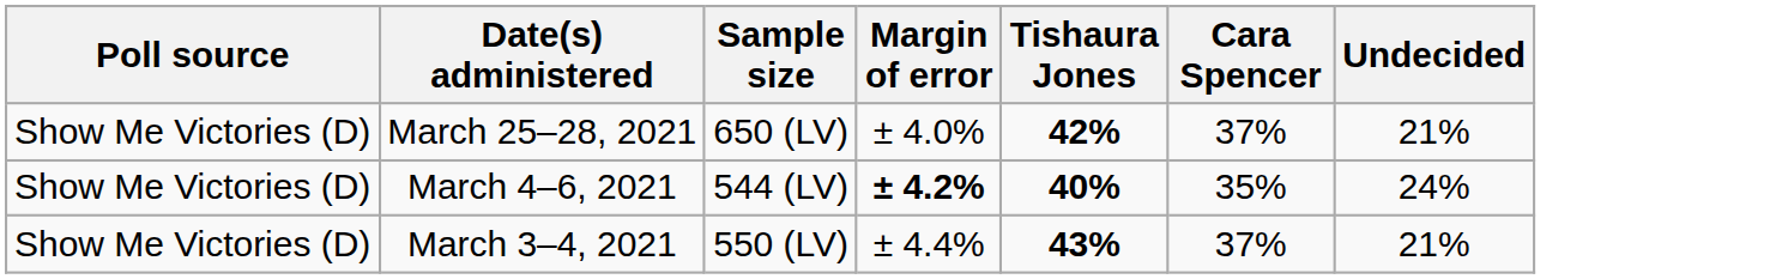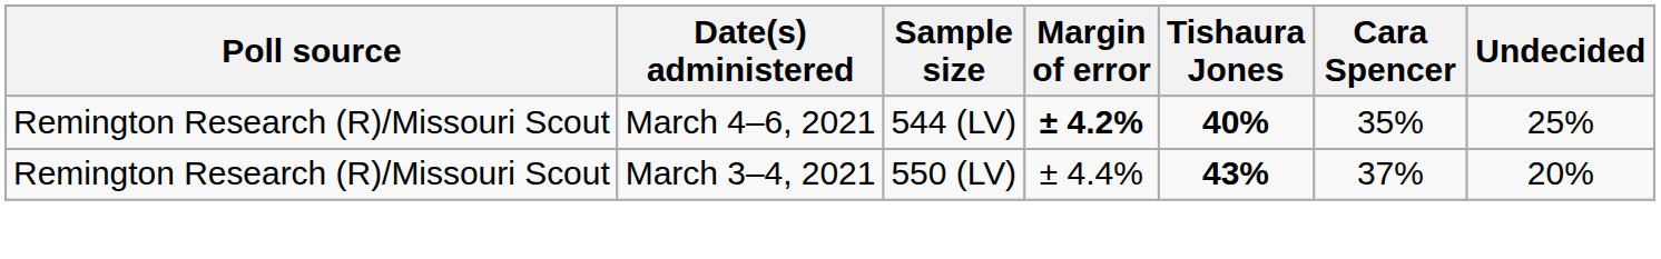- row: Show Me Victories (D) | March 25–28, 2021 | 650 (LV) | ± 4.0% | 42% | 37% | 21%
March 4–6, 2021 | Poll source: Show Me Victories (D) -> Remington Research (R)/Missouri Scout
March 4–6, 2021 | Undecided: 24% -> 25%
March 3–4, 2021 | Poll source: Show Me Victories (D) -> Remington Research (R)/Missouri Scout
March 3–4, 2021 | Undecided: 21% -> 20%
